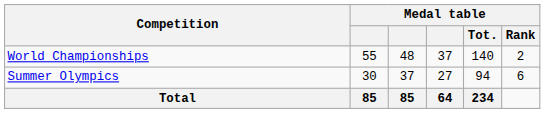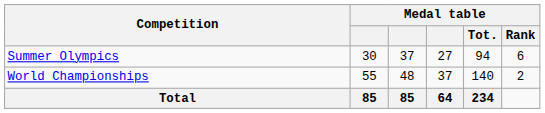rows swapped: Summer Olympics <-> World Championships
